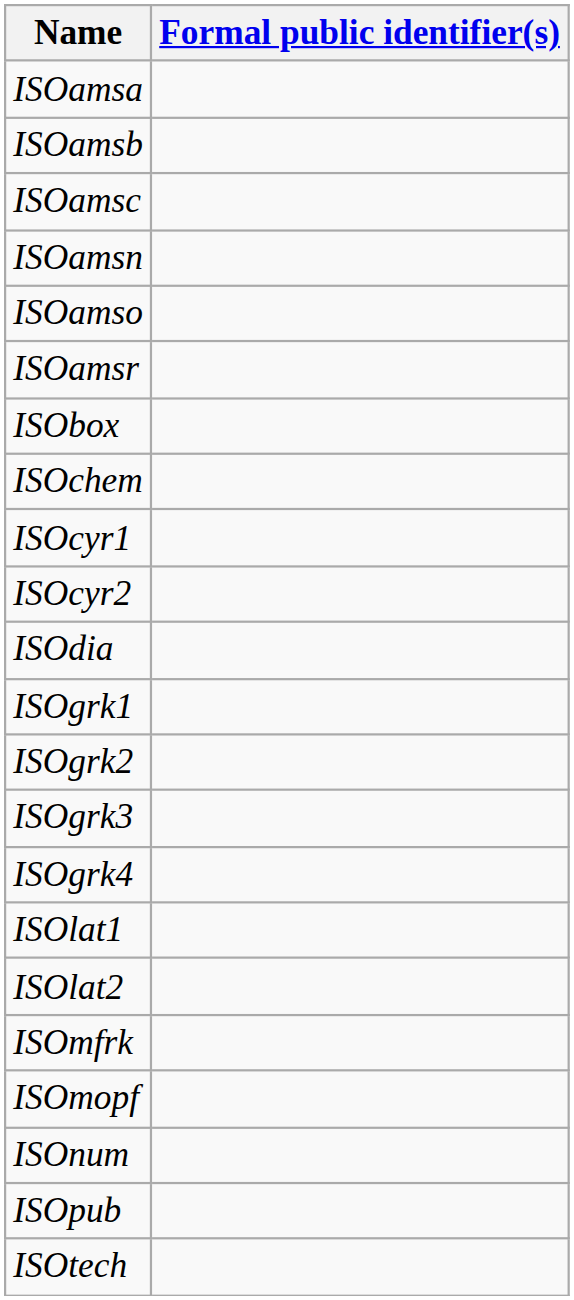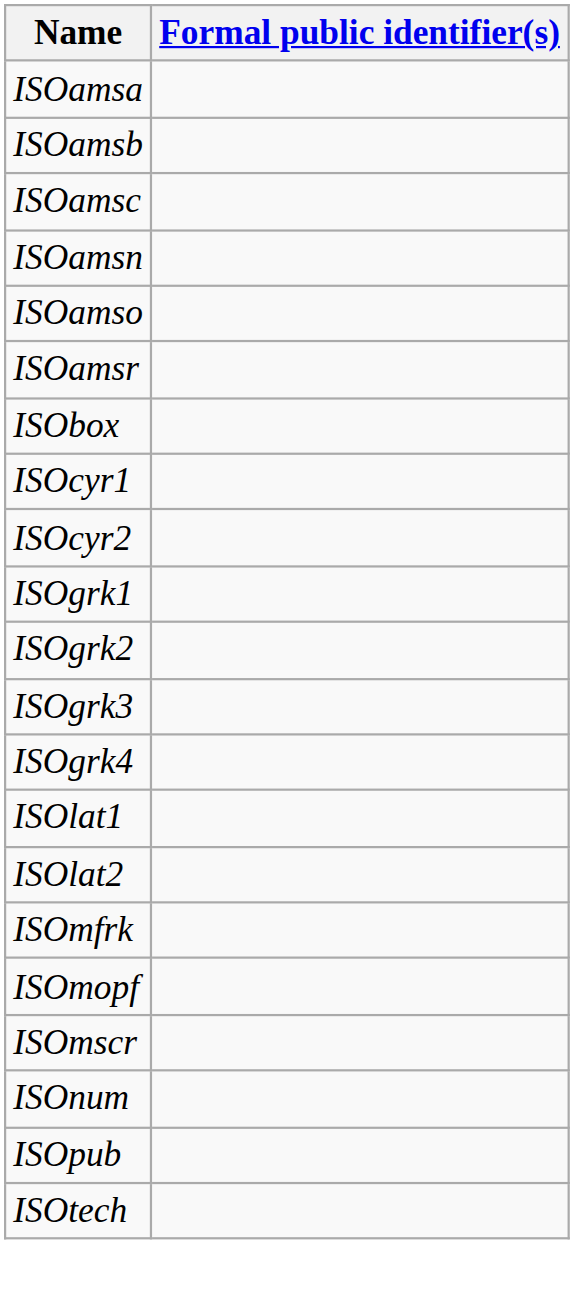- row: ISOchem
- row: ISOdia
+ row: ISOmscr
